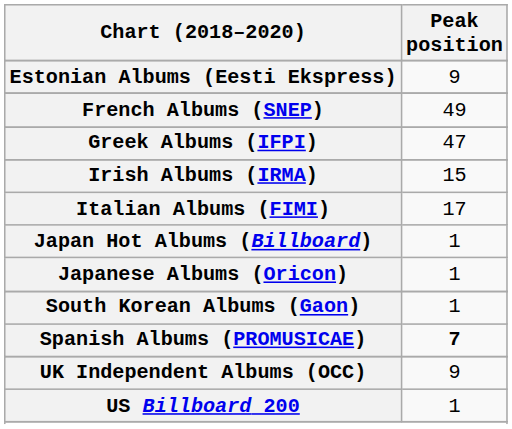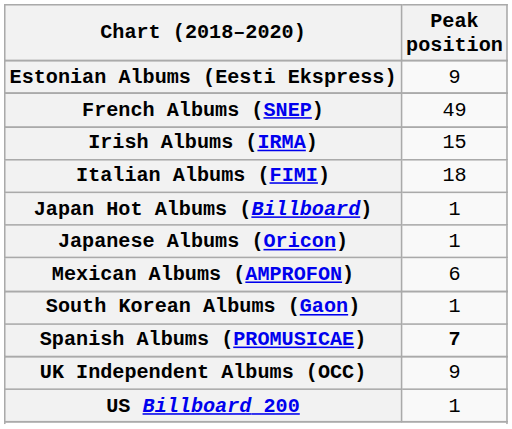- row: Greek Albums (IFPI) | 47
Italian Albums (FIMI) | Peak position: 17 -> 18
+ row: Mexican Albums (AMPROFON) | 6
